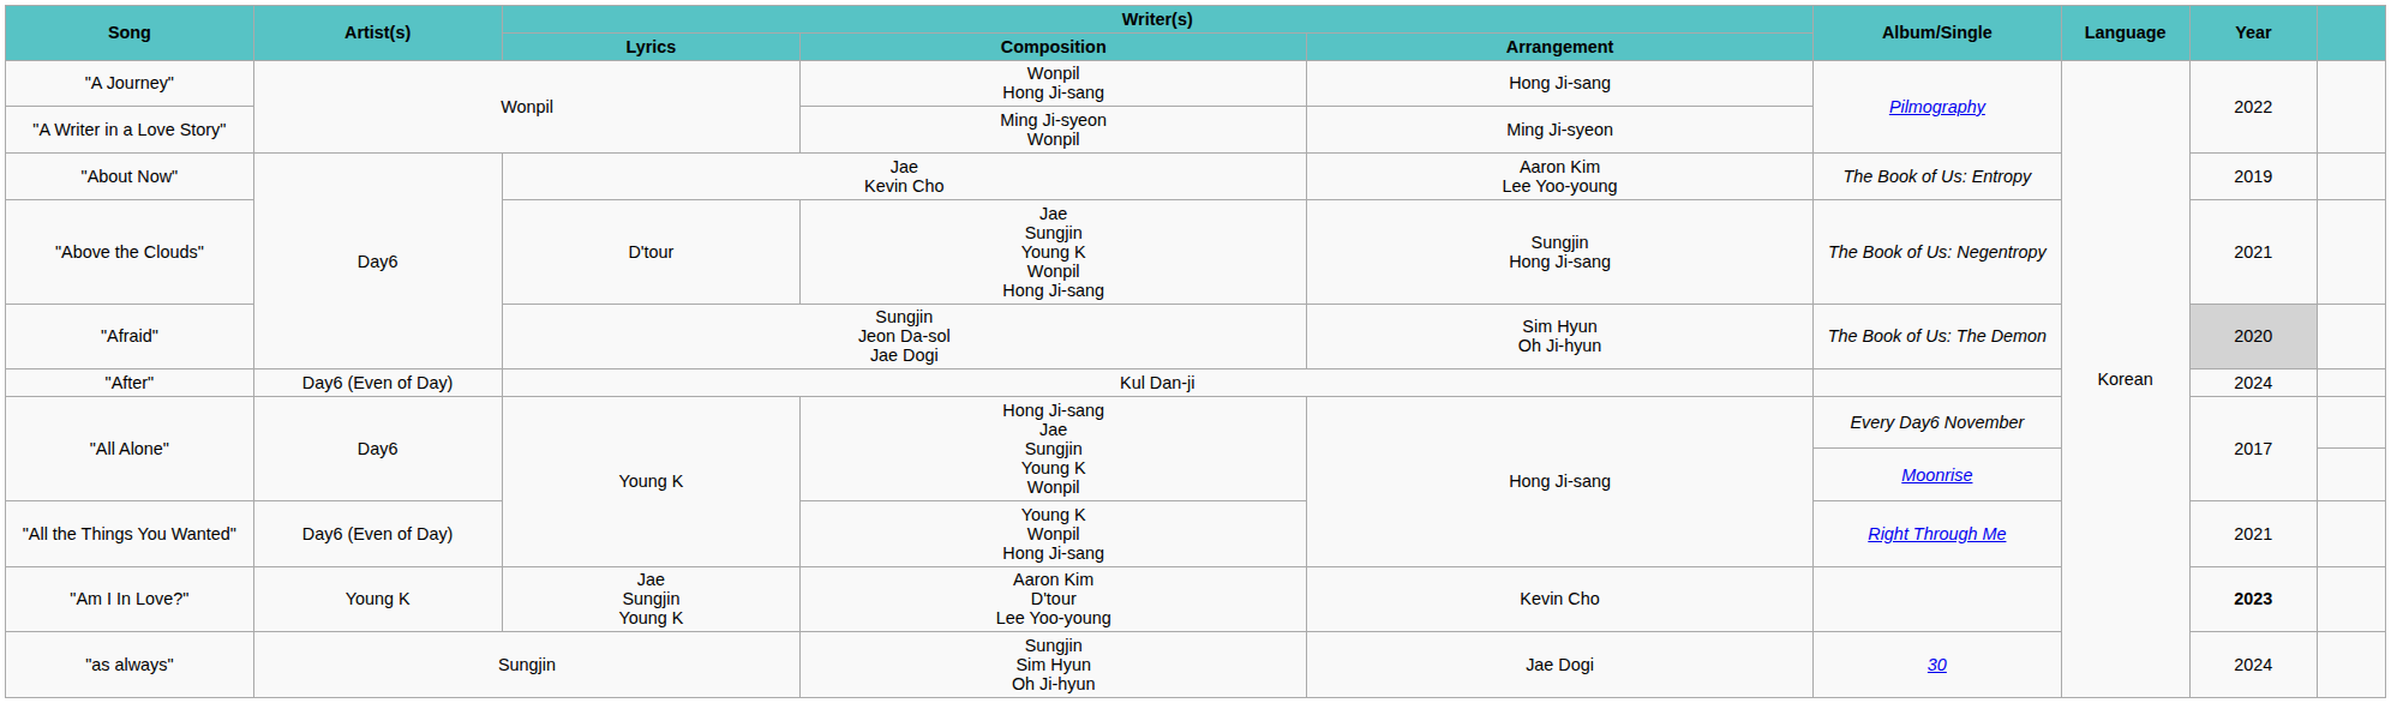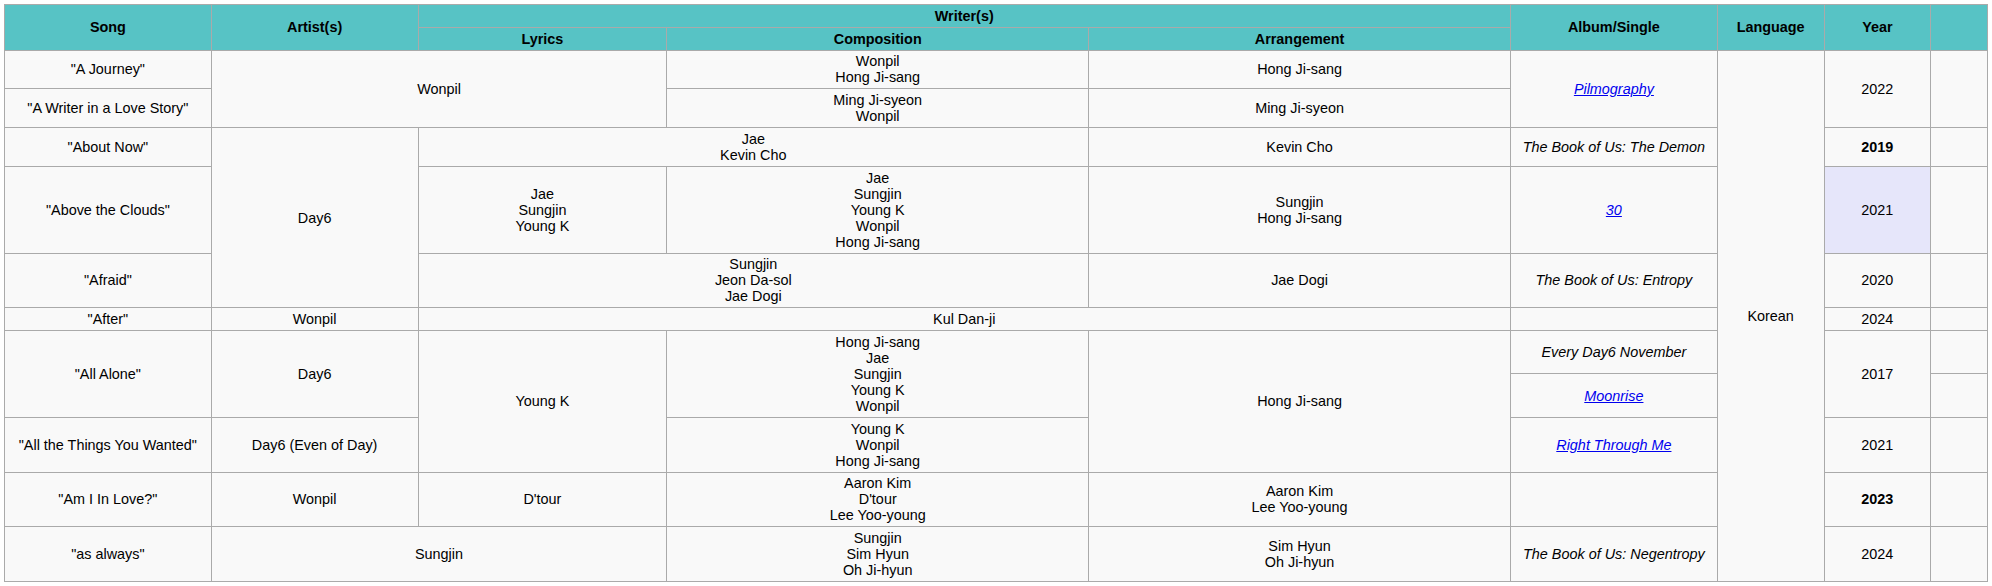"About Now" | Writer(s) / Arrangement: Aaron Kim Lee Yoo-young -> Kevin Cho
"About Now" | Album/Single: The Book of Us: Entropy -> The Book of Us: The Demon
"About Now" | Year: normal -> bold
"Above the Clouds" | Writer(s) / Lyrics: D'tour -> Jae Sungjin Young K
"Above the Clouds" | Album/Single: The Book of Us: Negentropy -> 30
"Above the Clouds" | Year: no background -> lavender background
"Afraid" | Writer(s) / Arrangement: Sim Hyun Oh Ji-hyun -> Jae Dogi
"Afraid" | Album/Single: The Book of Us: The Demon -> The Book of Us: Entropy
"Afraid" | Year: lightgrey background -> no background
"After" | Artist(s): Day6 (Even of Day) -> Wonpil
"Am I In Love?" | Artist(s): Young K -> Wonpil
"Am I In Love?" | Writer(s) / Lyrics: Jae Sungjin Young K -> D'tour
"Am I In Love?" | Writer(s) / Arrangement: Kevin Cho -> Aaron Kim Lee Yoo-young
"as always" | Writer(s) / Arrangement: Jae Dogi -> Sim Hyun Oh Ji-hyun
"as always" | Album/Single: 30 -> The Book of Us: Negentropy
